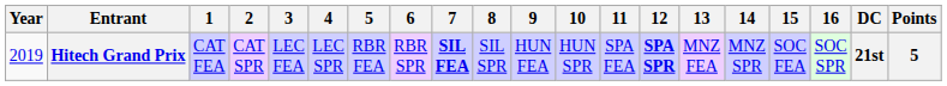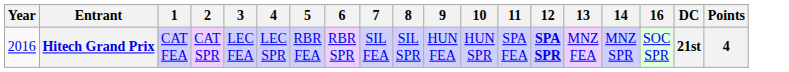- column: 15 | SOC FEA
Hitech Grand Prix | Year: 2019 -> 2016
Hitech Grand Prix | 7: bold -> normal
Hitech Grand Prix | Points: 5 -> 4
